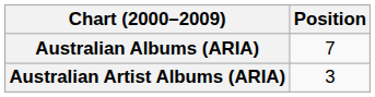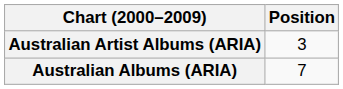rows swapped: Australian Albums (ARIA) <-> Australian Artist Albums (ARIA)
